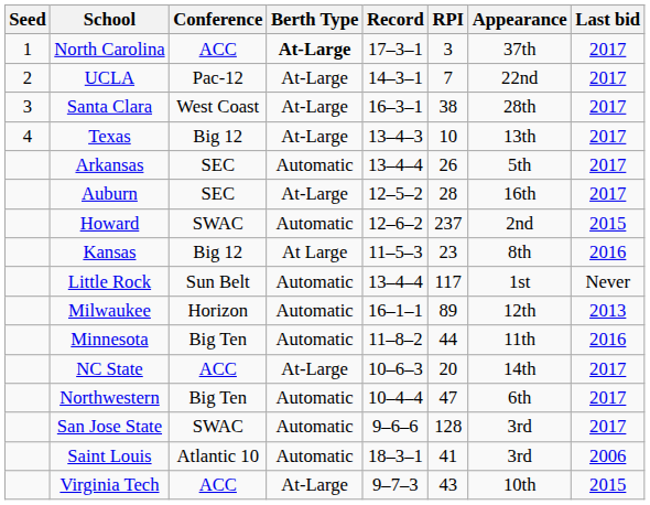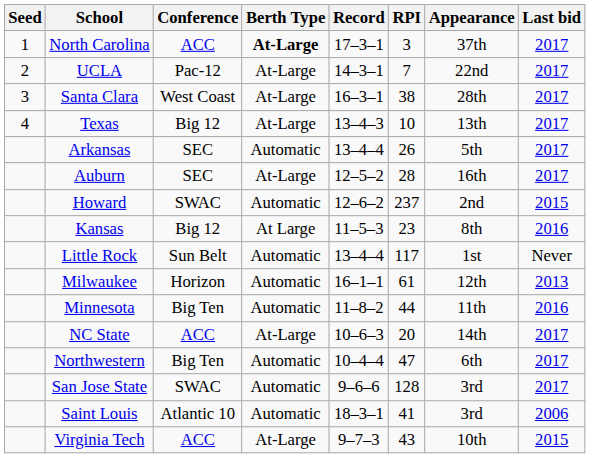Milwaukee | RPI: 89 -> 61
